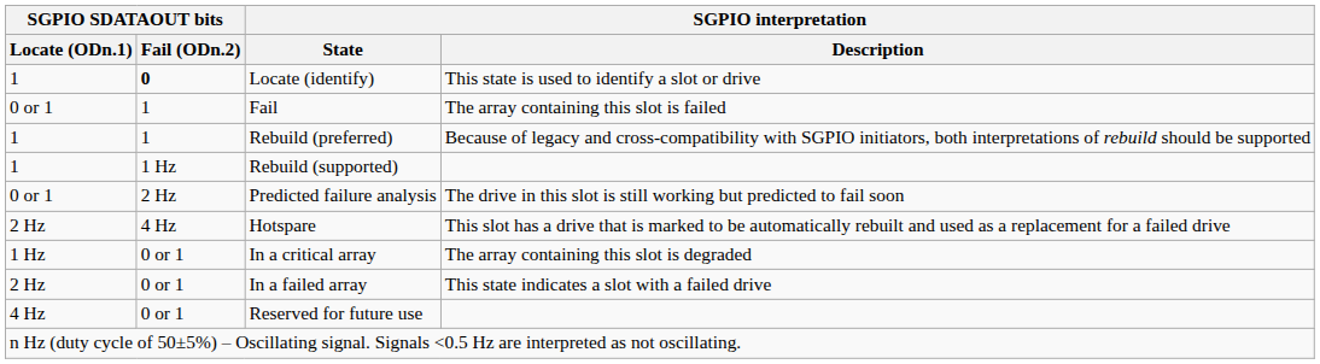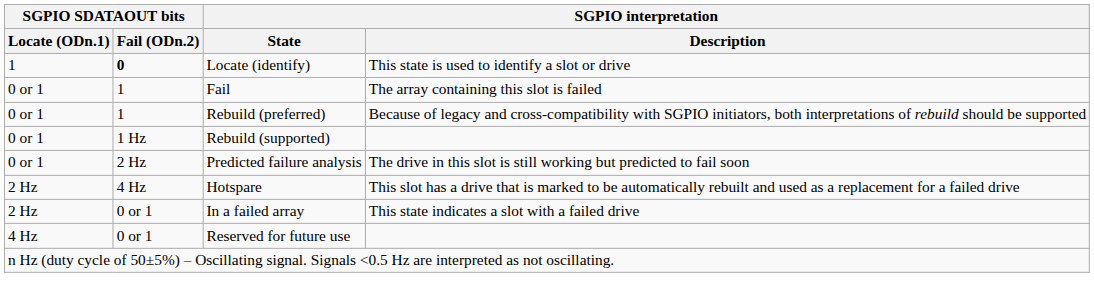Rebuild (preferred) | SGPIO SDATAOUT bits / Locate (ODn.1): 1 -> 0 or 1
Rebuild (supported) | SGPIO SDATAOUT bits / Locate (ODn.1): 1 -> 0 or 1
- row: 1 Hz | 0 or 1 | In a critical array | The array containing this slot is degraded
